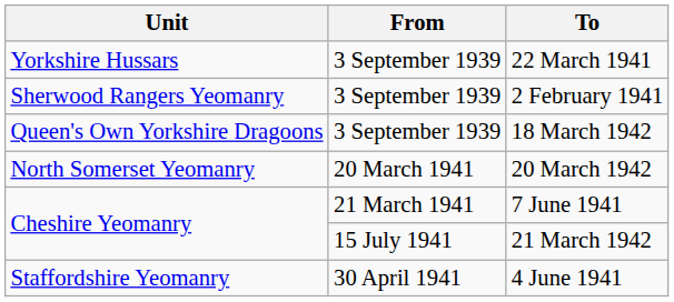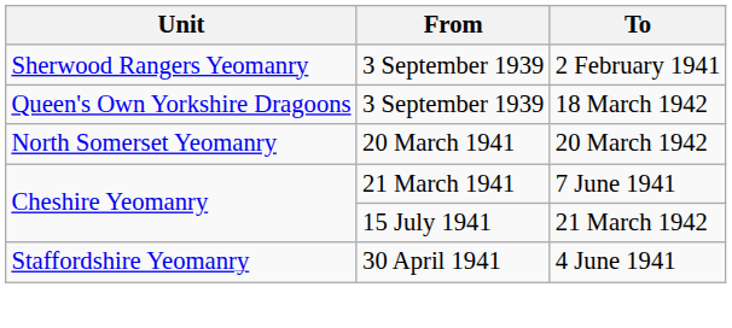- row: Yorkshire Hussars | 3 September 1939 | 22 March 1941
